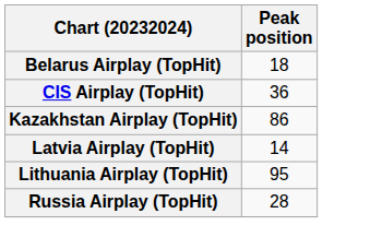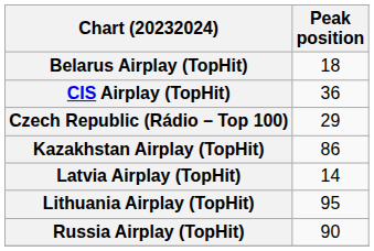+ row: Czech Republic (Rádio – Top 100) | 29
Russia Airplay (TopHit) | Peak position: 28 -> 90
